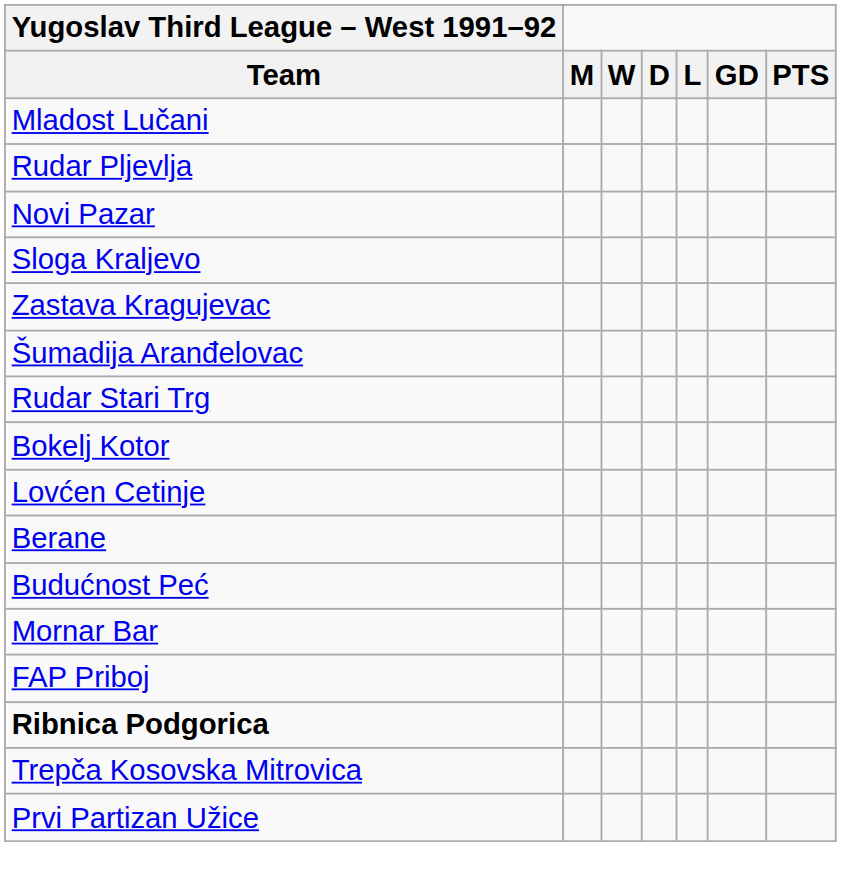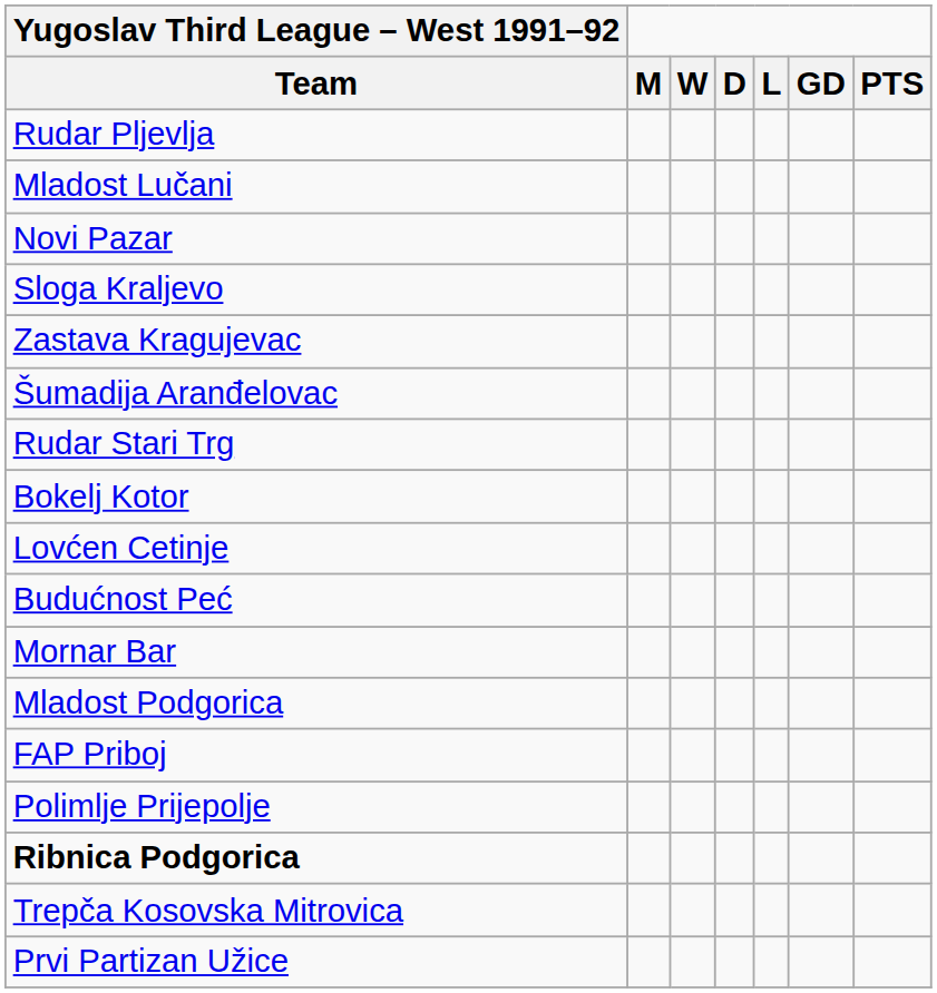rows swapped: Rudar Pljevlja <-> Mladost Lučani
- row: Berane
+ row: Mladost Podgorica
+ row: Polimlje Prijepolje
